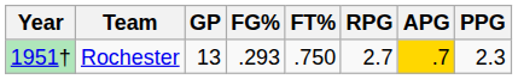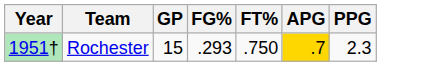- column: RPG | 2.7
Rochester | GP: 13 -> 15
